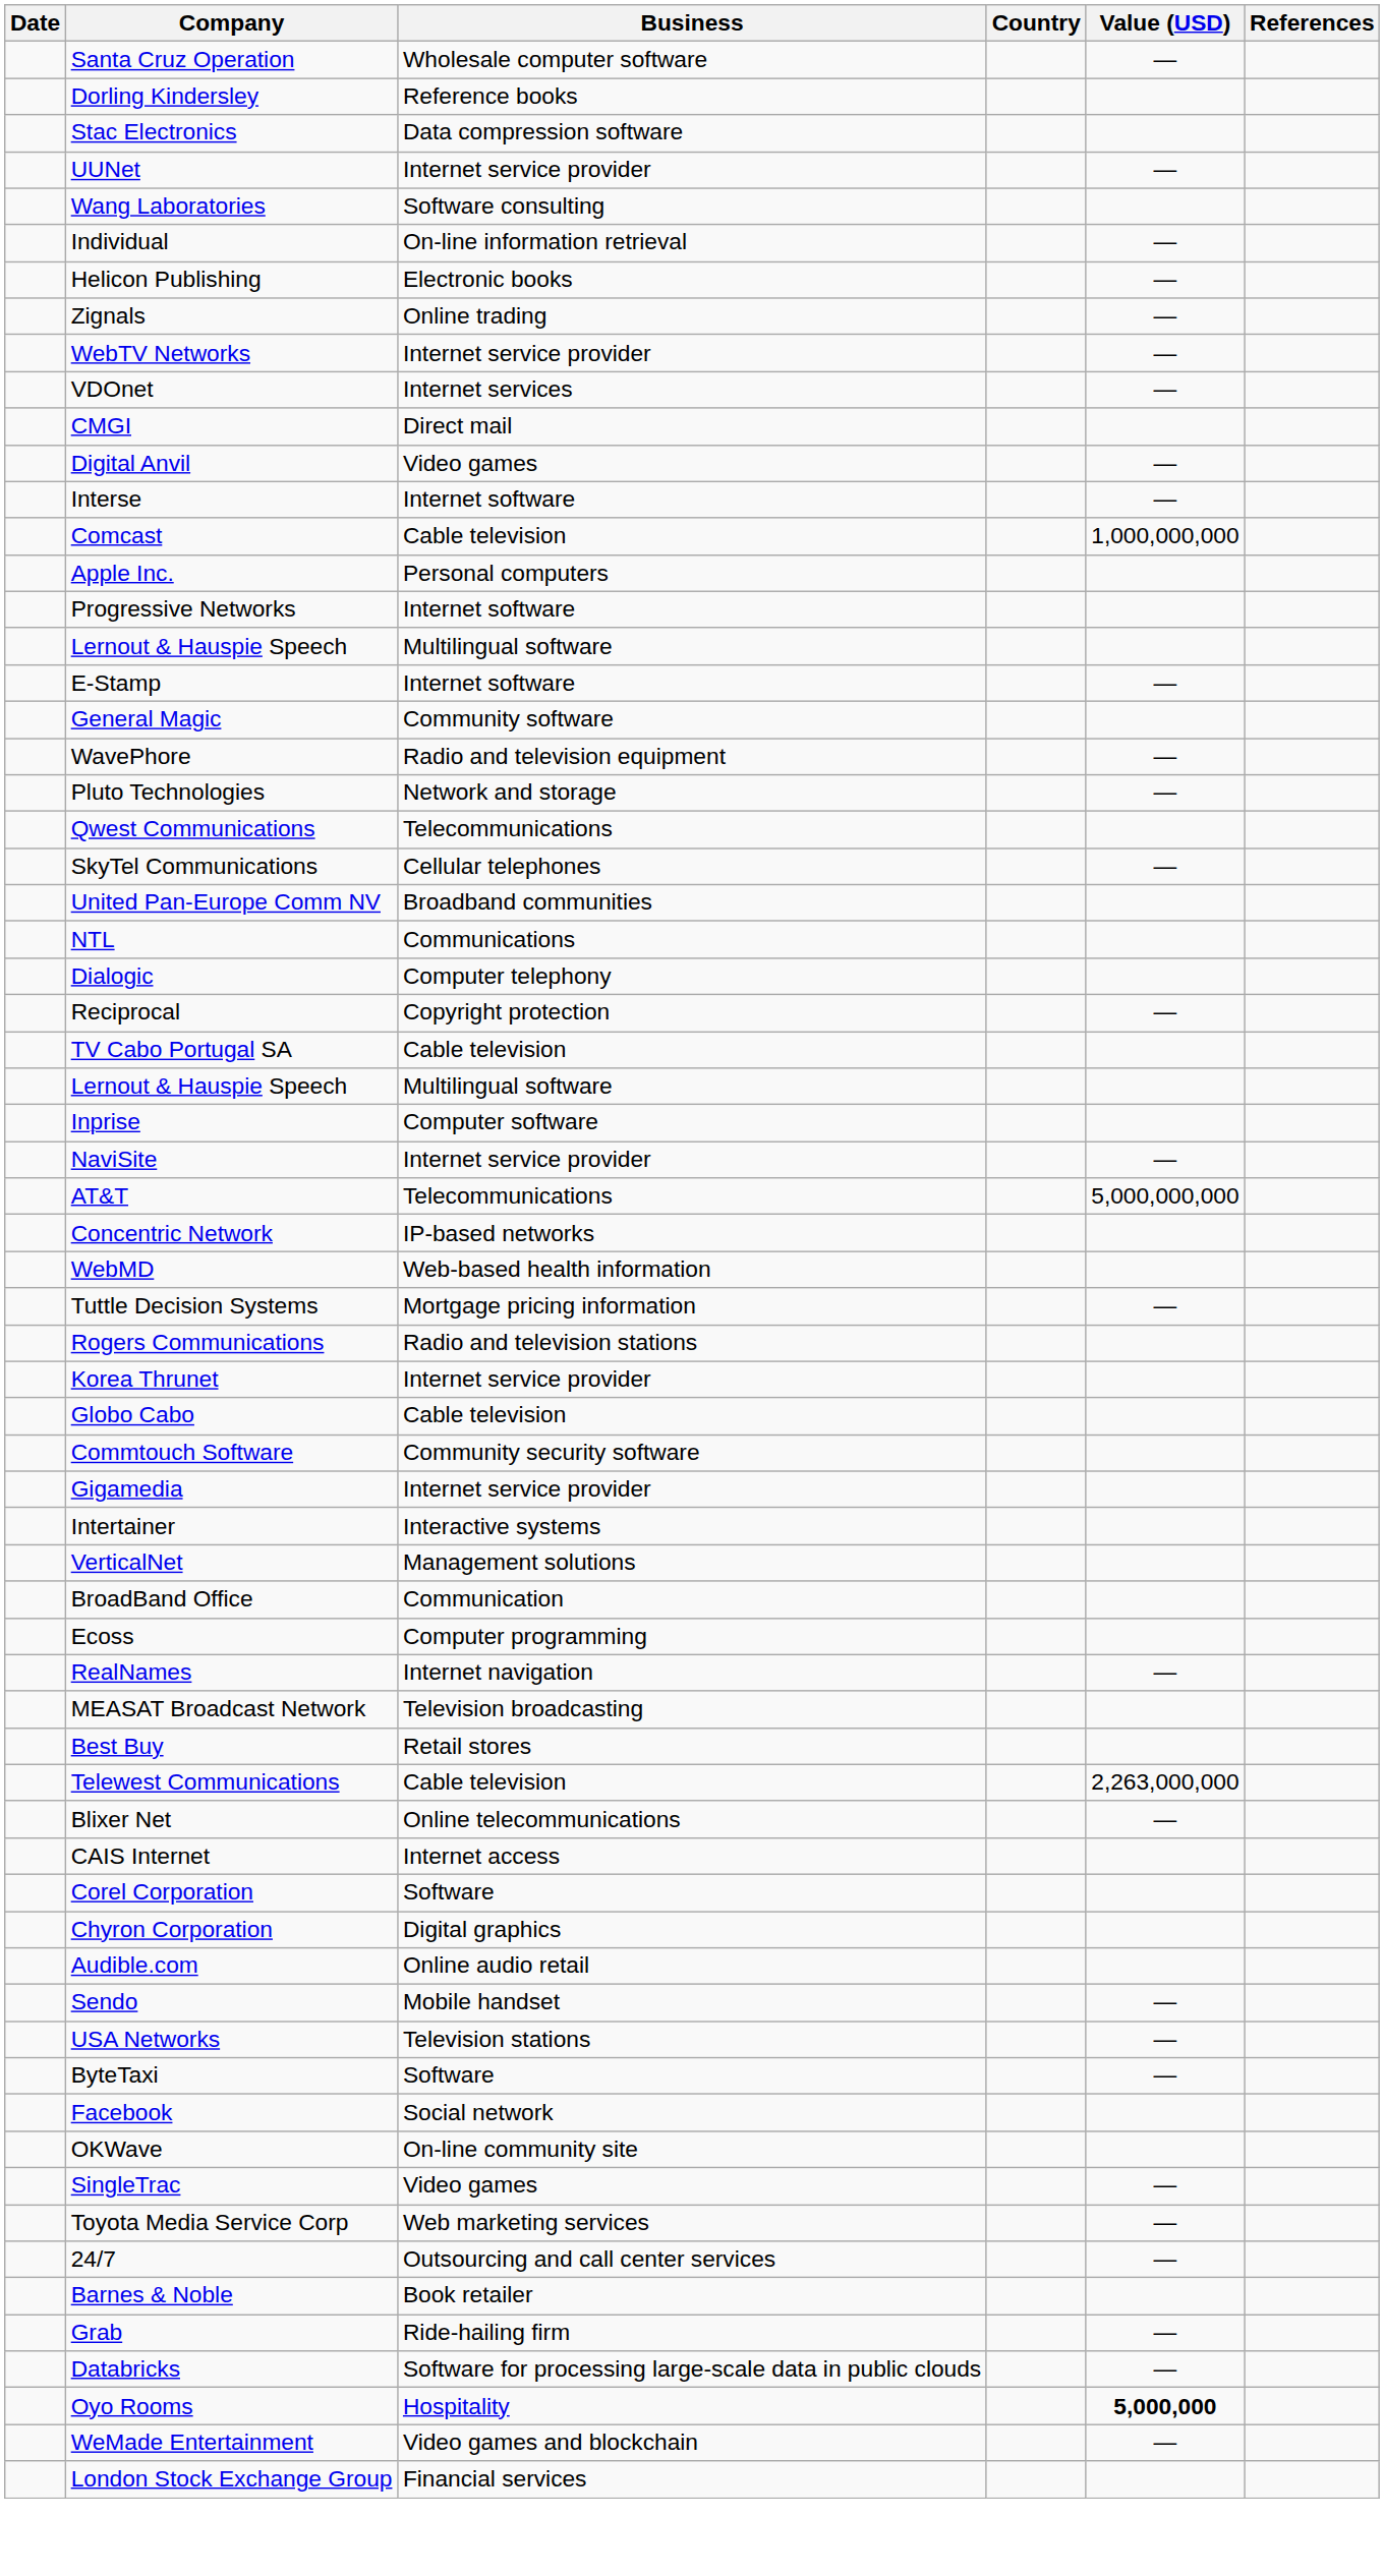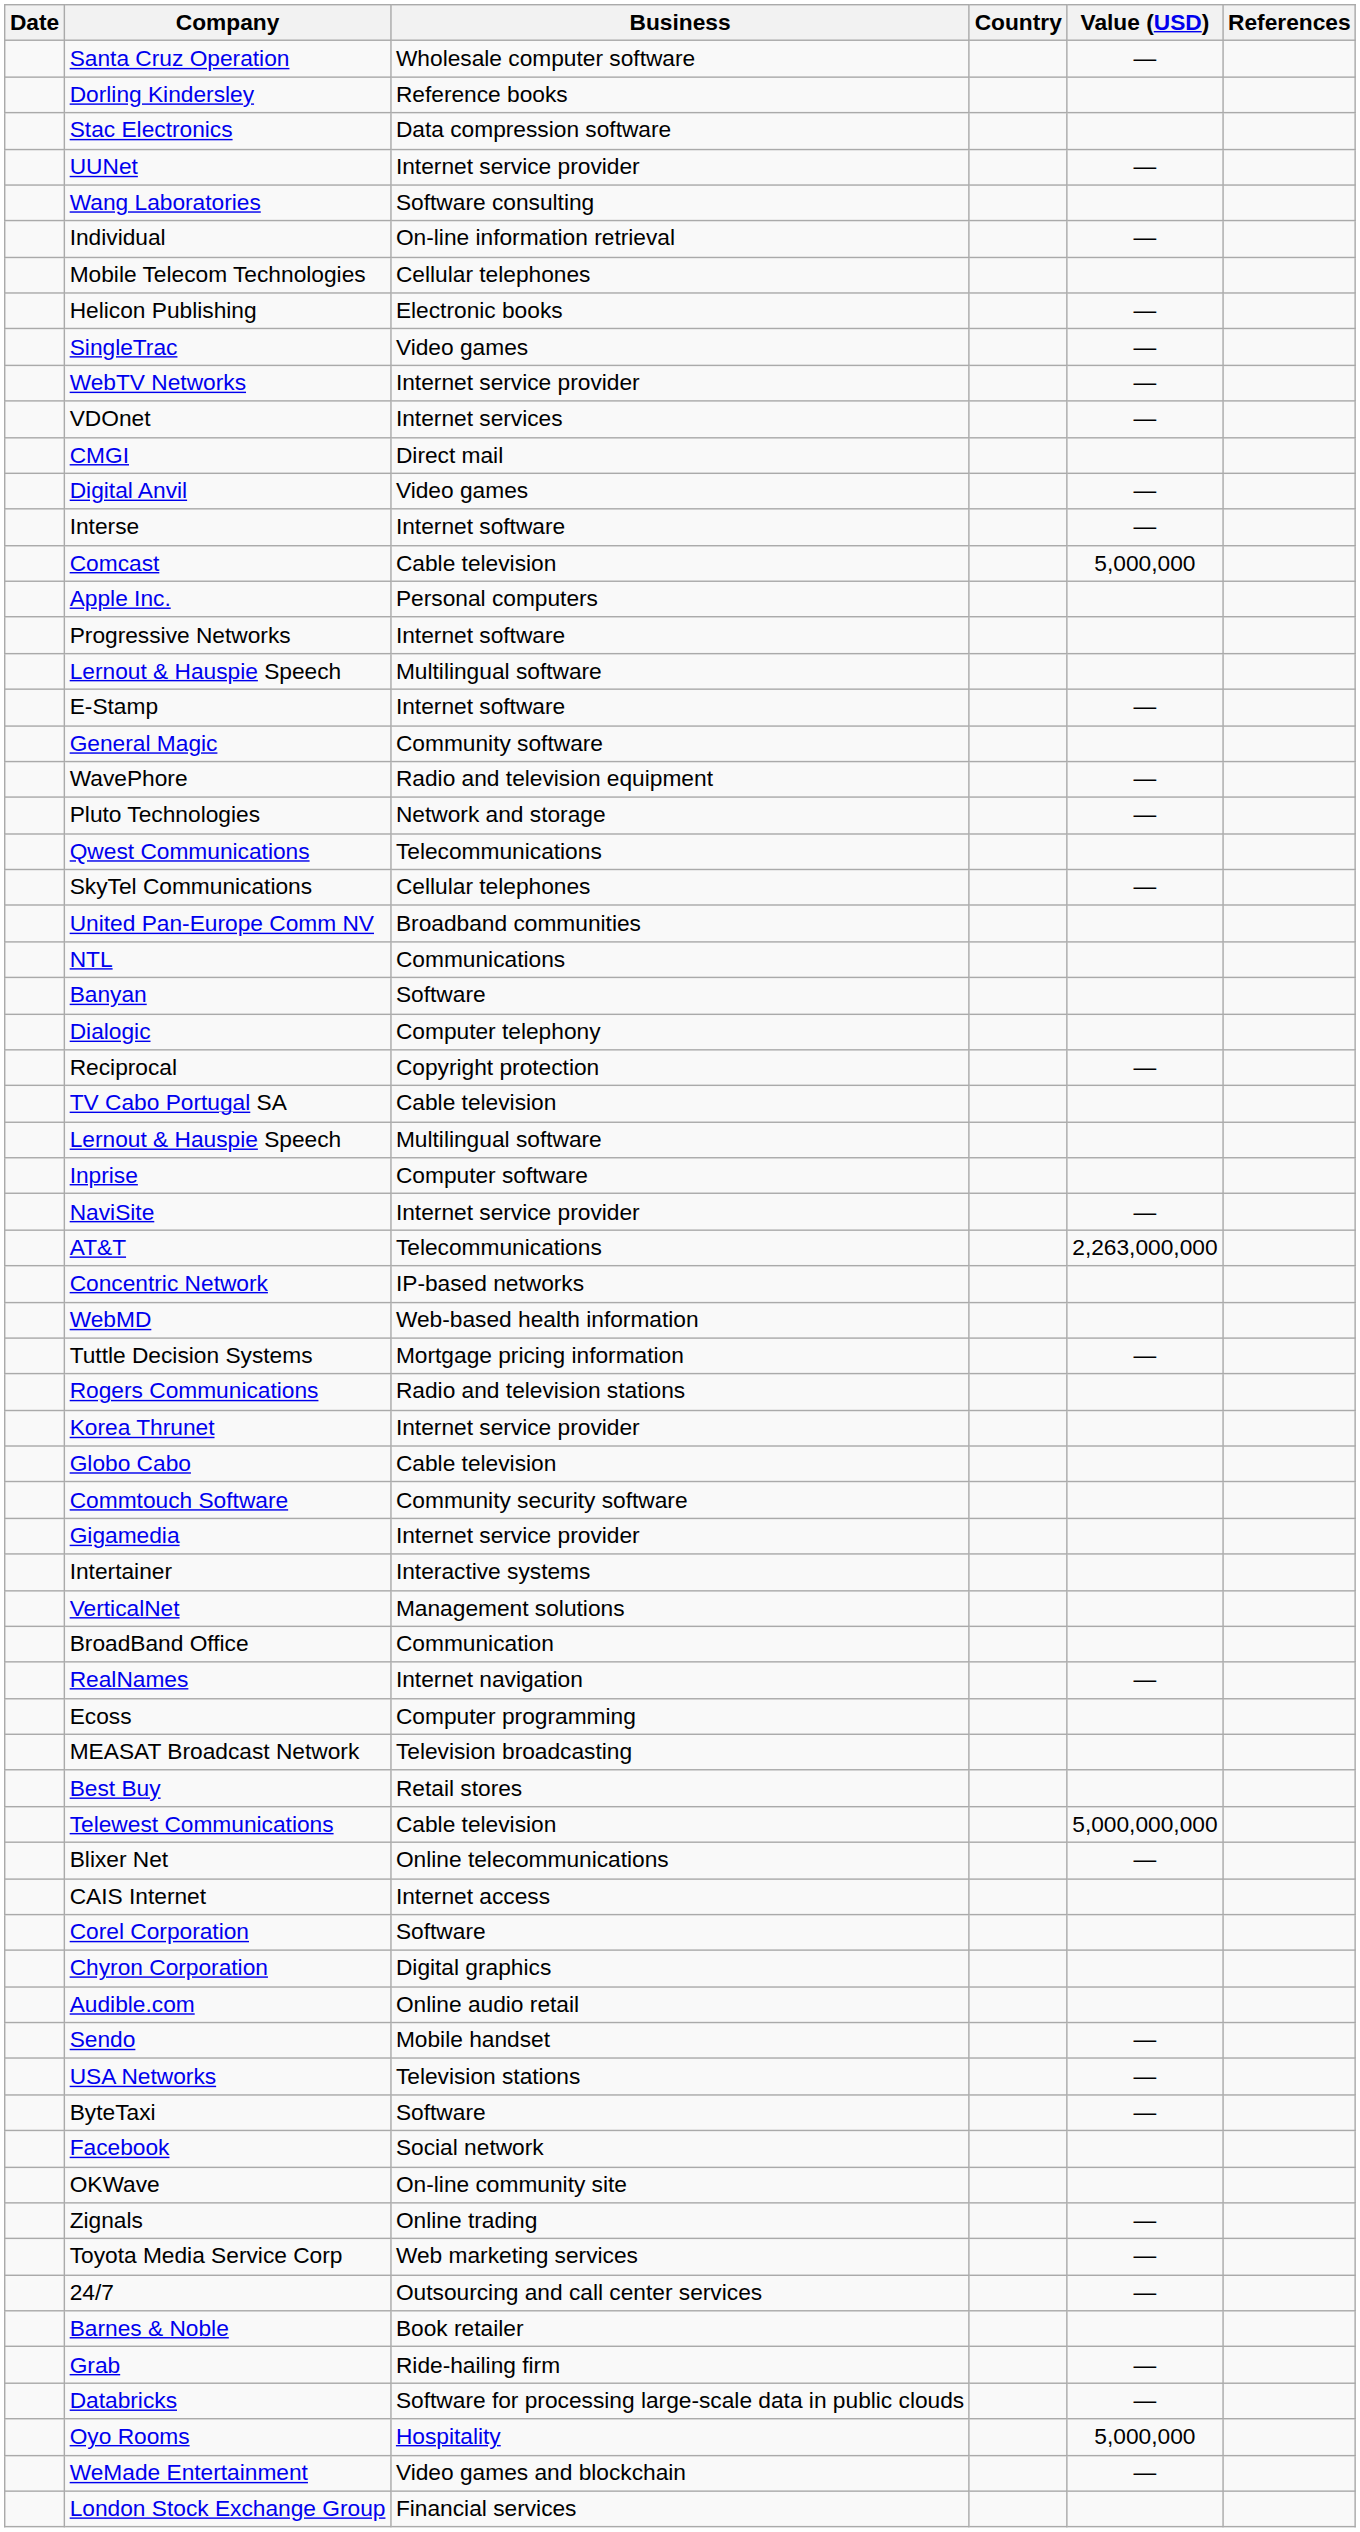+ row: Mobile Telecom Technologies | Cellular telephones
rows swapped: SingleTrac <-> Zignals
Comcast | Value (USD): 1,000,000,000 -> 5,000,000
+ row: Banyan | Software
AT&T | Value (USD): 5,000,000,000 -> 2,263,000,000
rows swapped: Ecoss <-> RealNames
Telewest Communications | Value (USD): 2,263,000,000 -> 5,000,000,000
Oyo Rooms | Value (USD): bold -> normal
